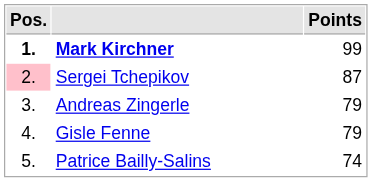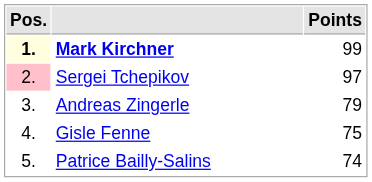Mark Kirchner | Pos.: no background -> lightyellow background
Sergei Tchepikov | Points: 87 -> 97
Gisle Fenne | Points: 79 -> 75
